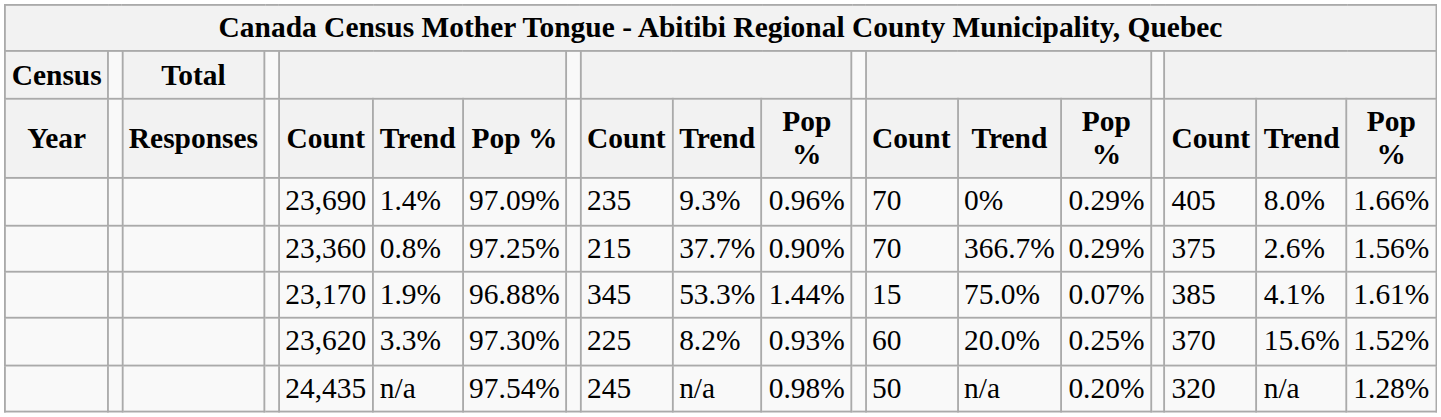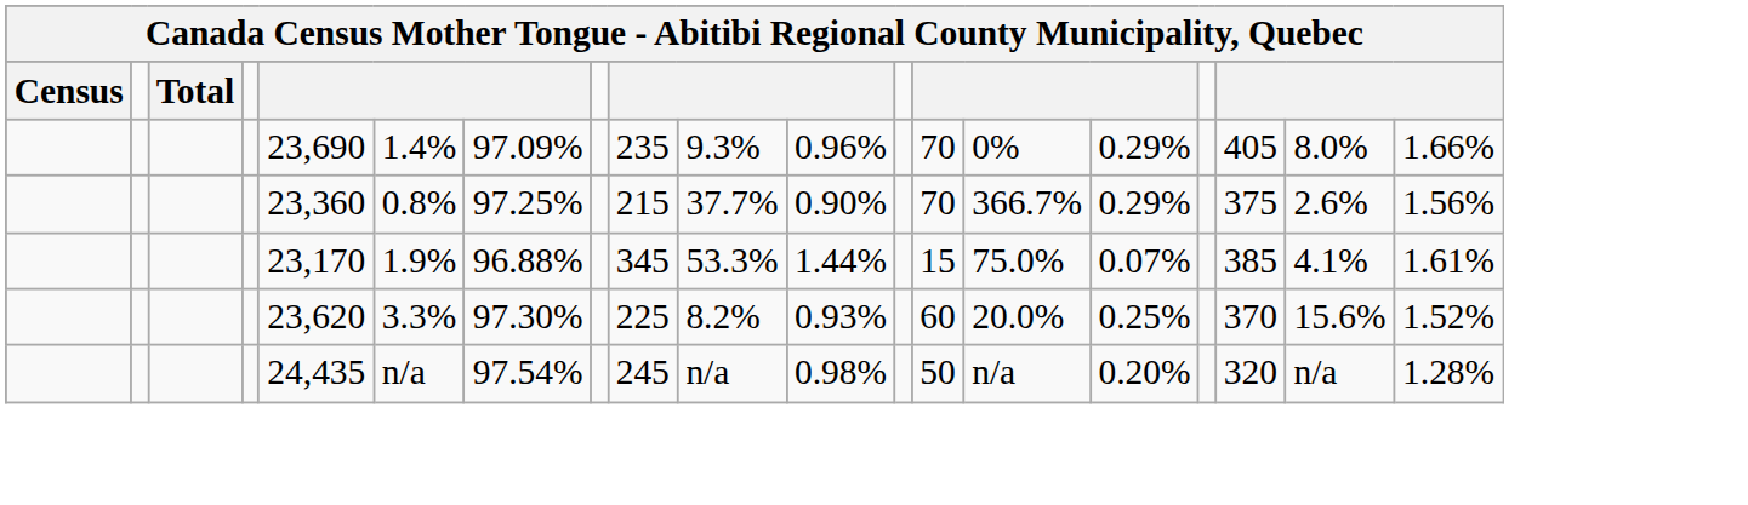- row: Year | Responses | Count | Trend | Pop % | Count | Trend | Pop % | Count | Trend | Pop % | Count | Trend | Pop %
